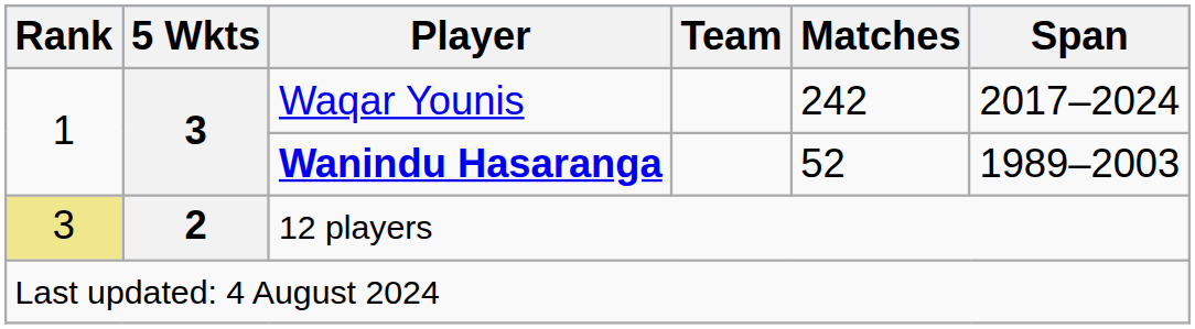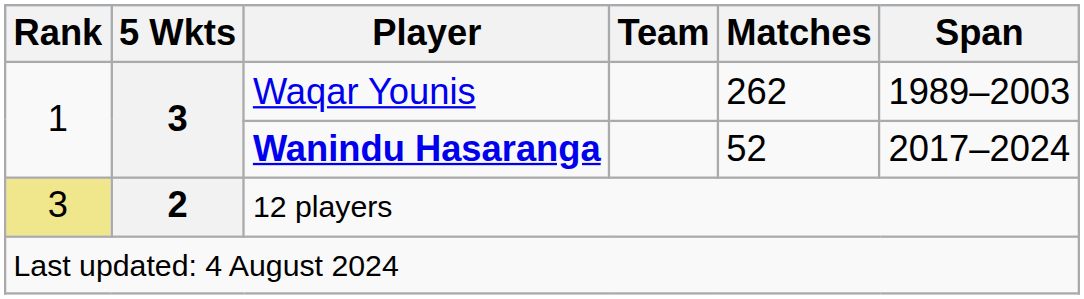Waqar Younis | Matches: 242 -> 262
Waqar Younis | Span: 2017–2024 -> 1989–2003
Wanindu Hasaranga | Span: 1989–2003 -> 2017–2024
